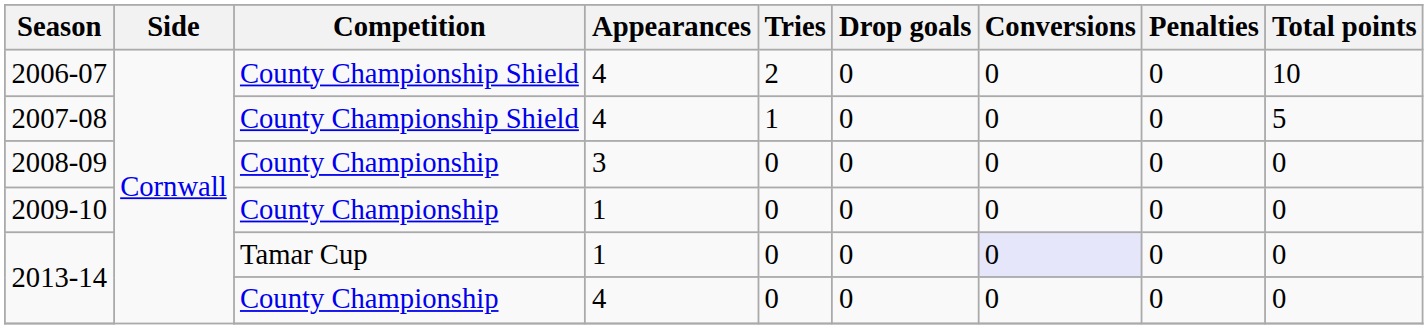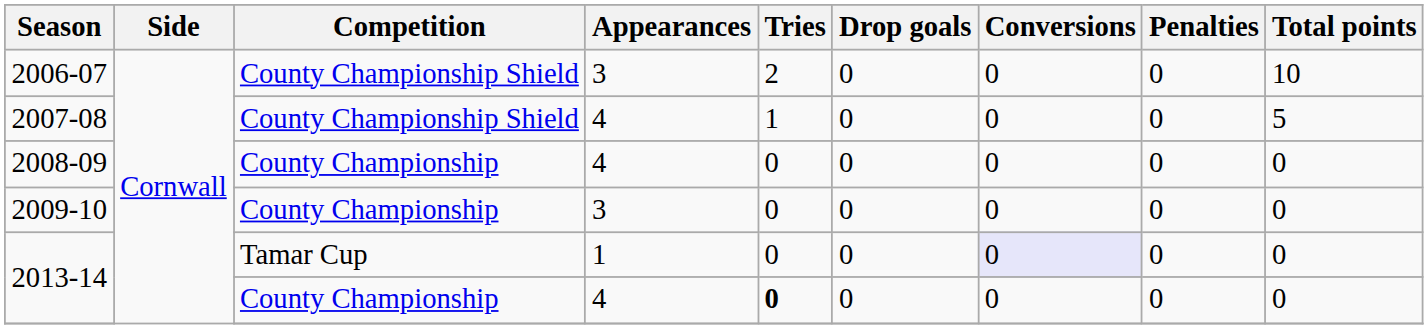2006-07 | Appearances: 4 -> 3
2008-09 | Appearances: 3 -> 4
2009-10 | Appearances: 1 -> 3
2013-14 / County Championship | Tries: normal -> bold
